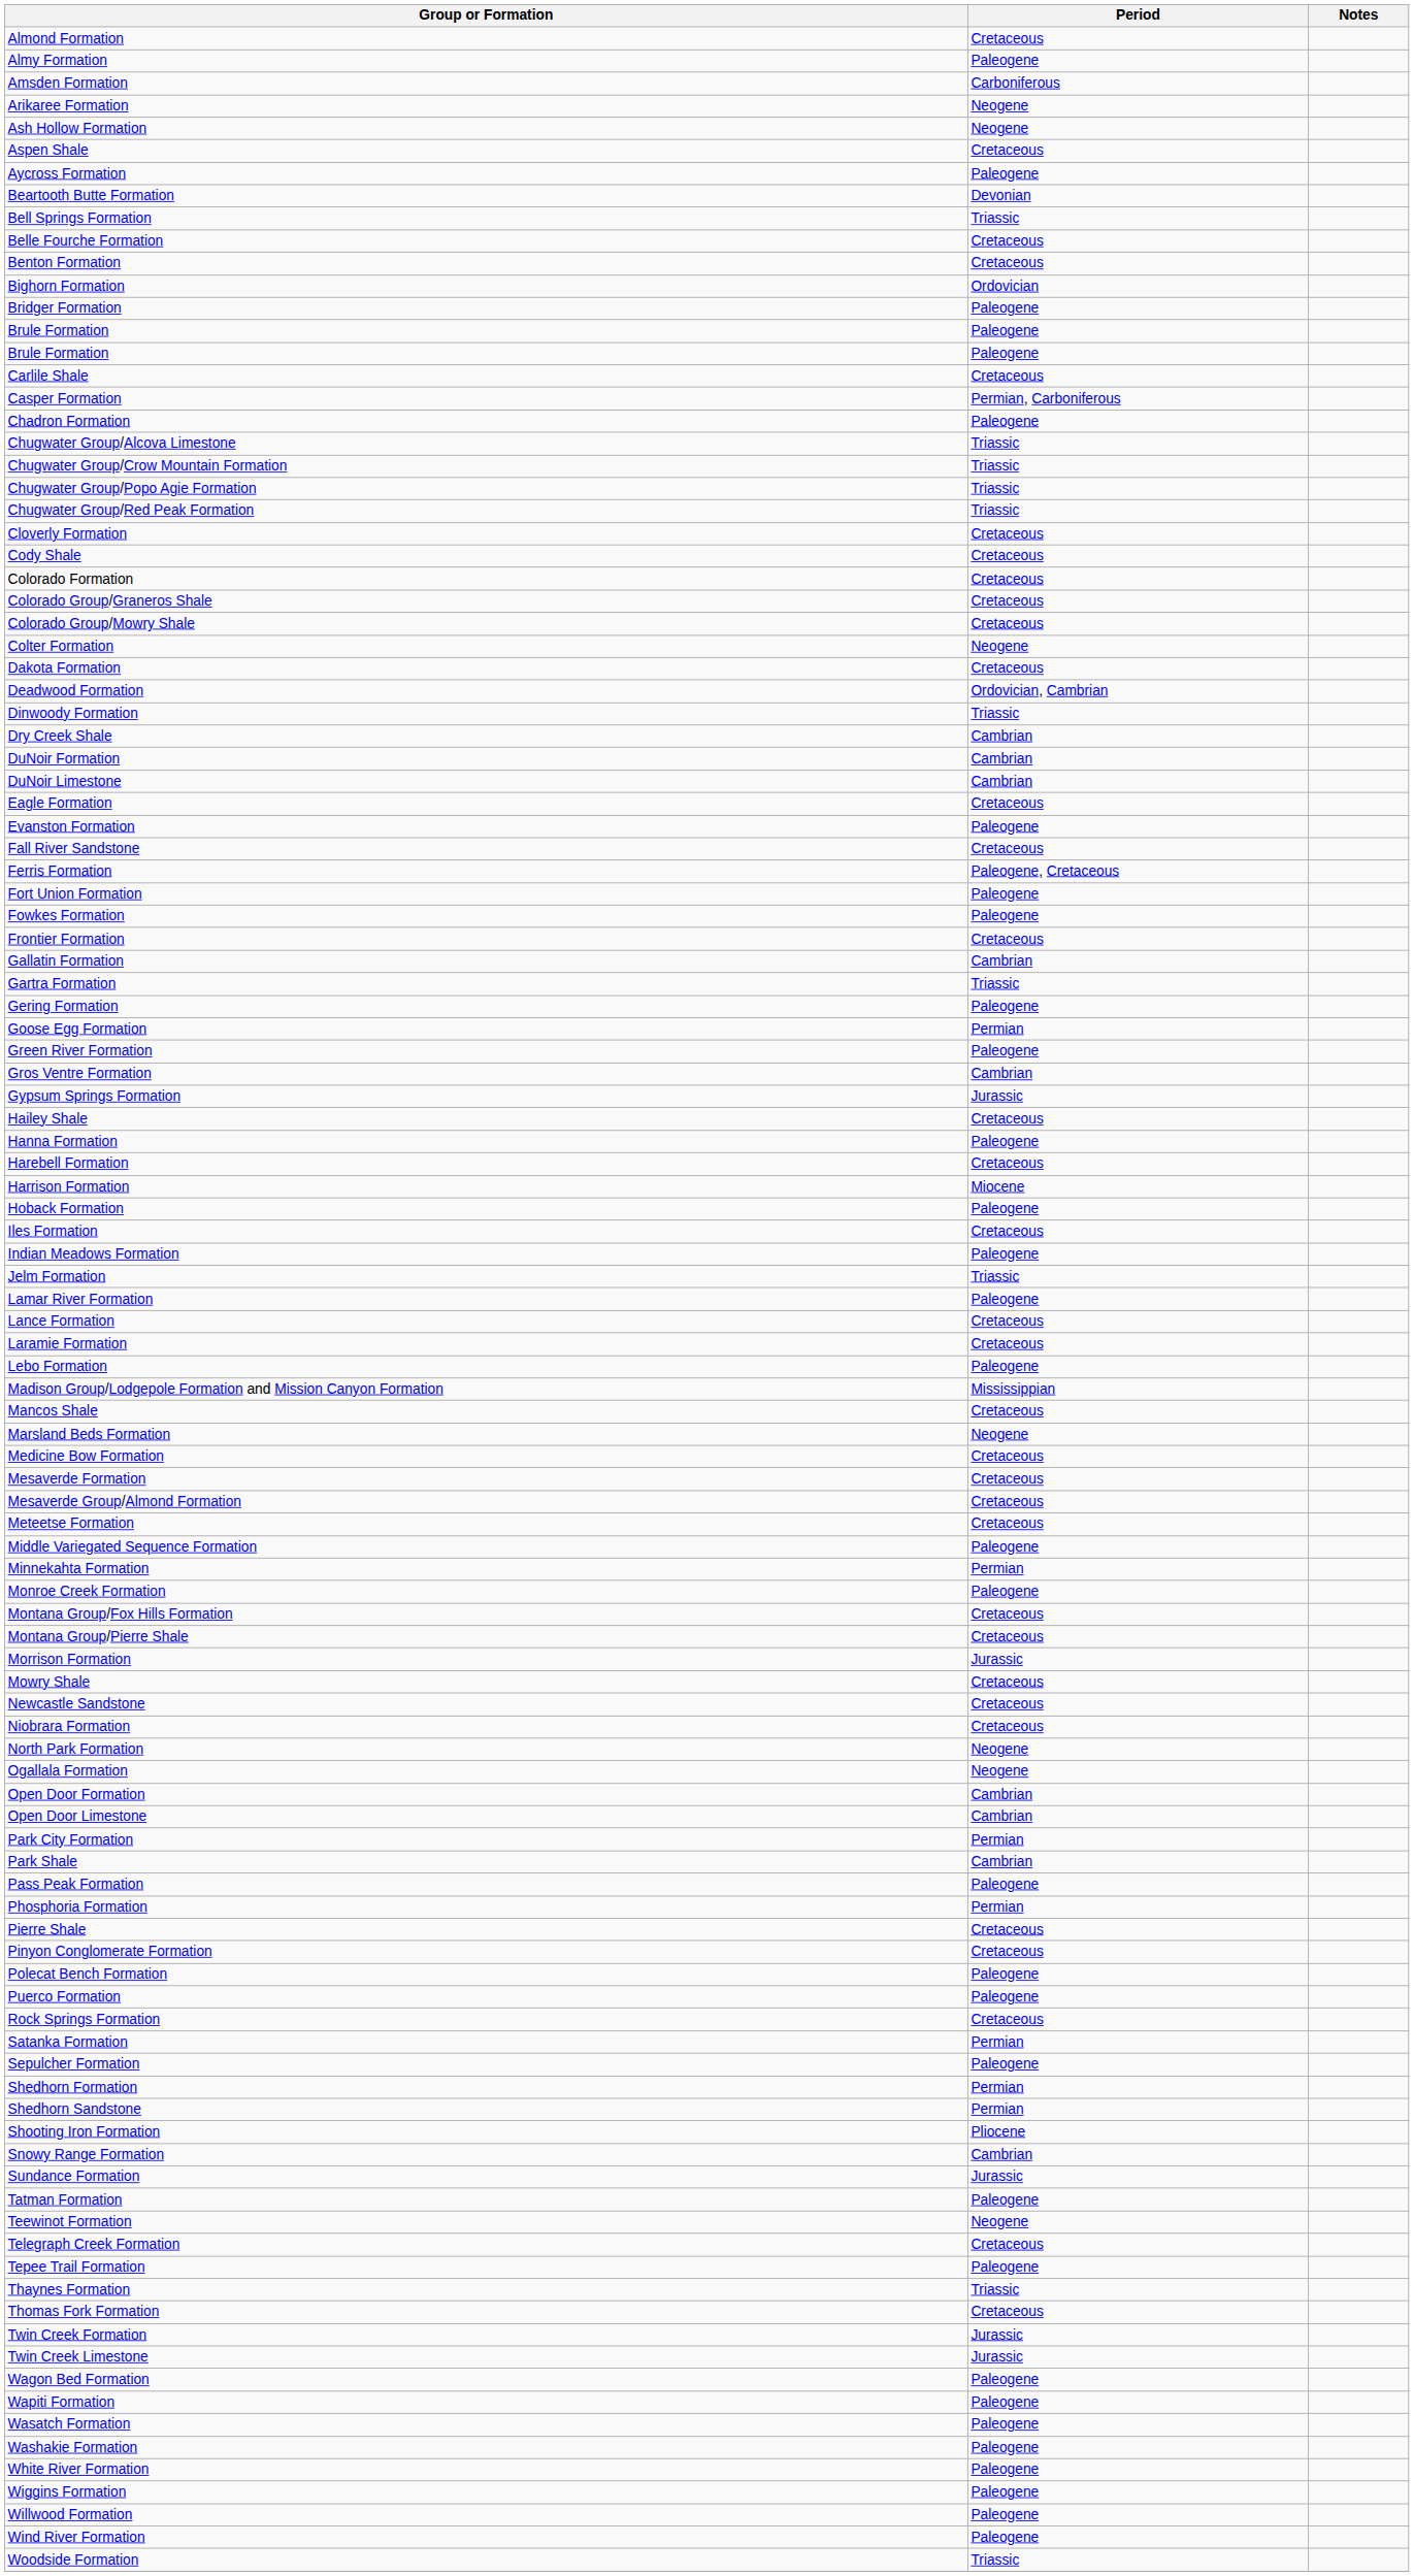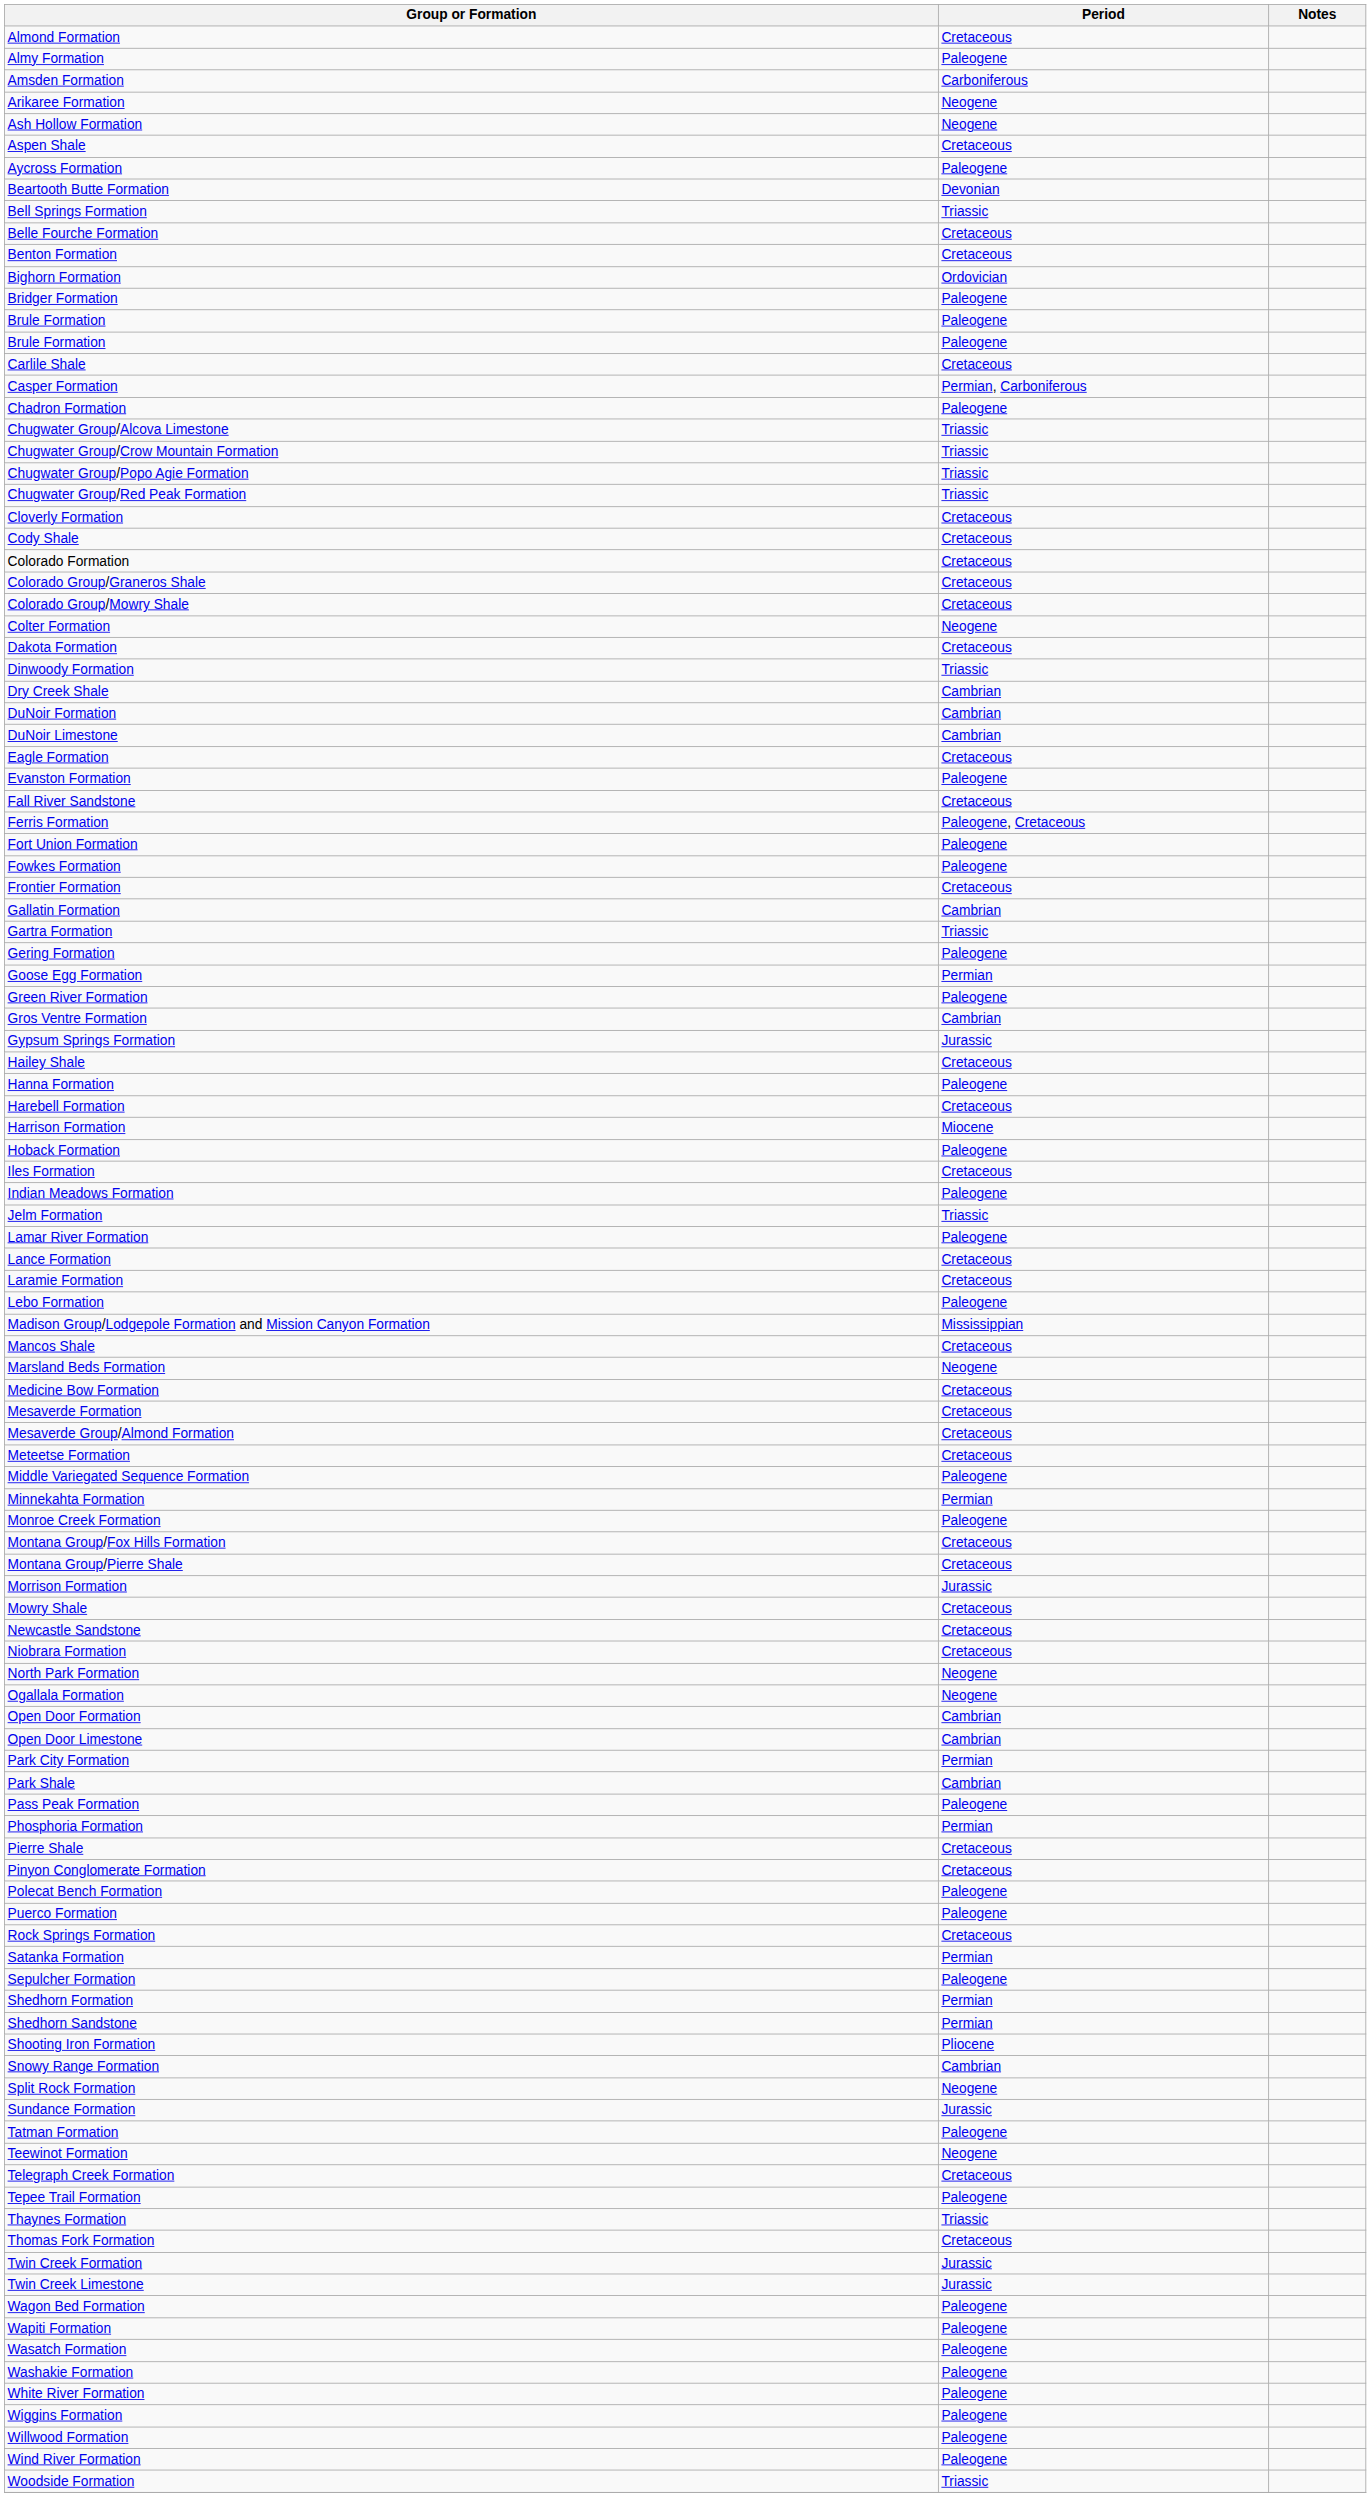- row: Deadwood Formation | Ordovician, Cambrian
+ row: Split Rock Formation | Neogene
